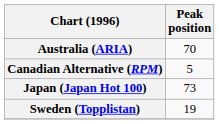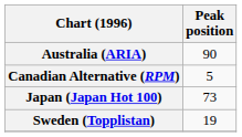Australia (ARIA) | Peak position: 70 -> 90
